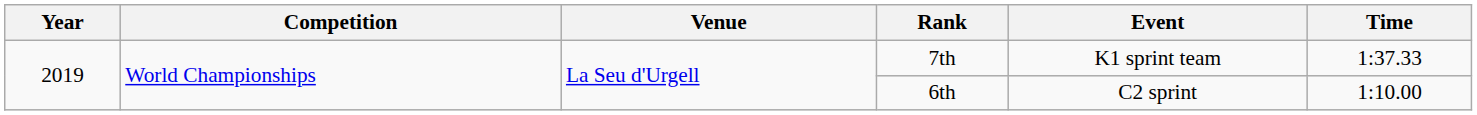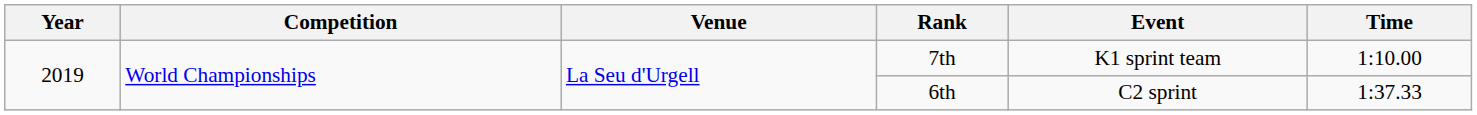7th | Time: 1:37.33 -> 1:10.00
6th | Time: 1:10.00 -> 1:37.33
